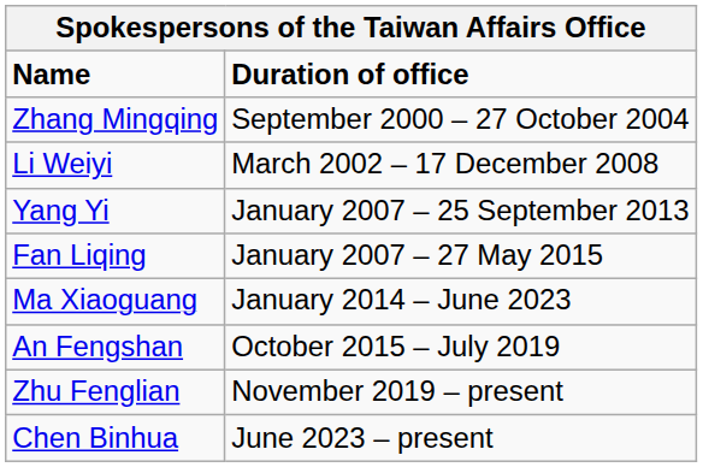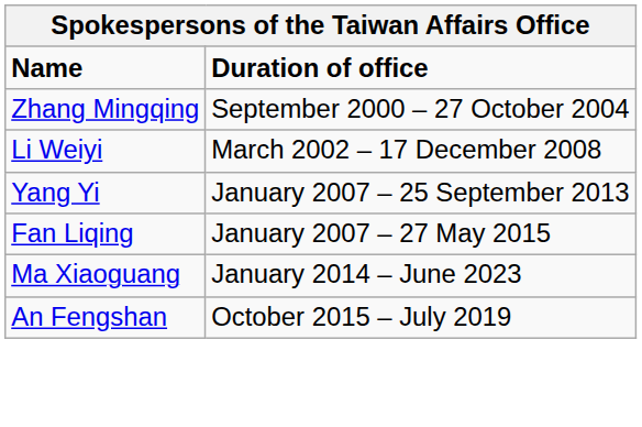- row: Zhu Fenglian | November 2019 – present
- row: Chen Binhua | June 2023 – present
